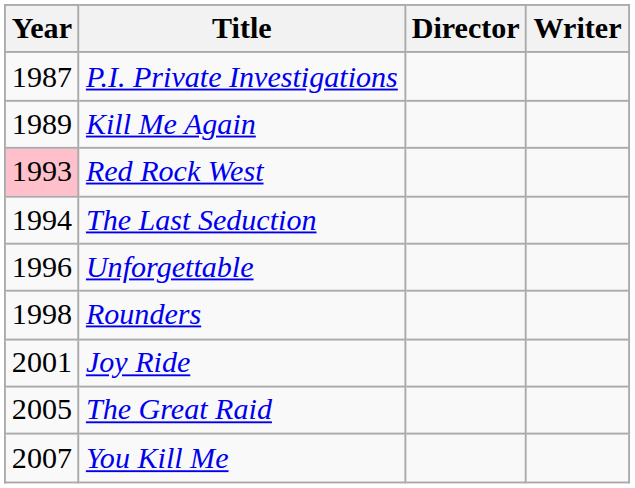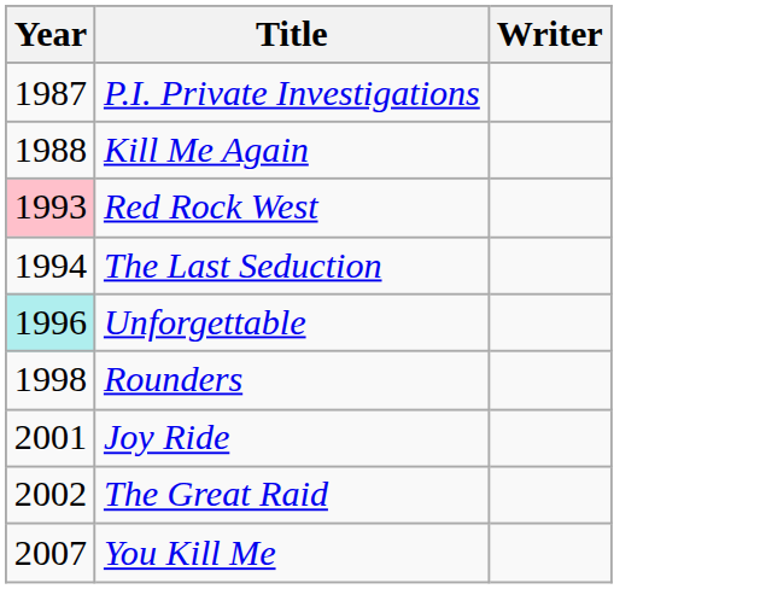- column: Director
Kill Me Again | Year: 1989 -> 1988
Unforgettable | Year: no background -> paleturquoise background
The Great Raid | Year: 2005 -> 2002
